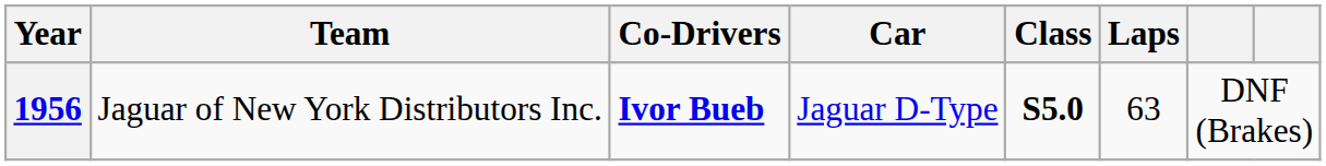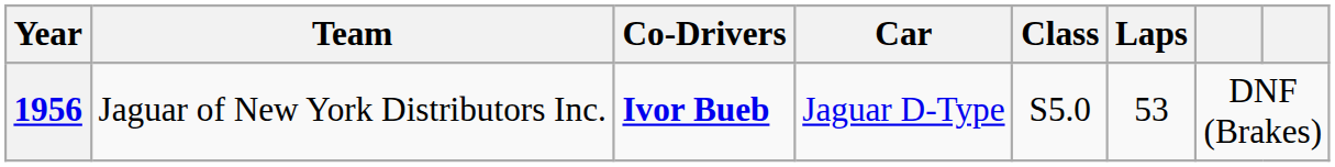1956 | Class: bold -> normal
1956 | Laps: 63 -> 53
